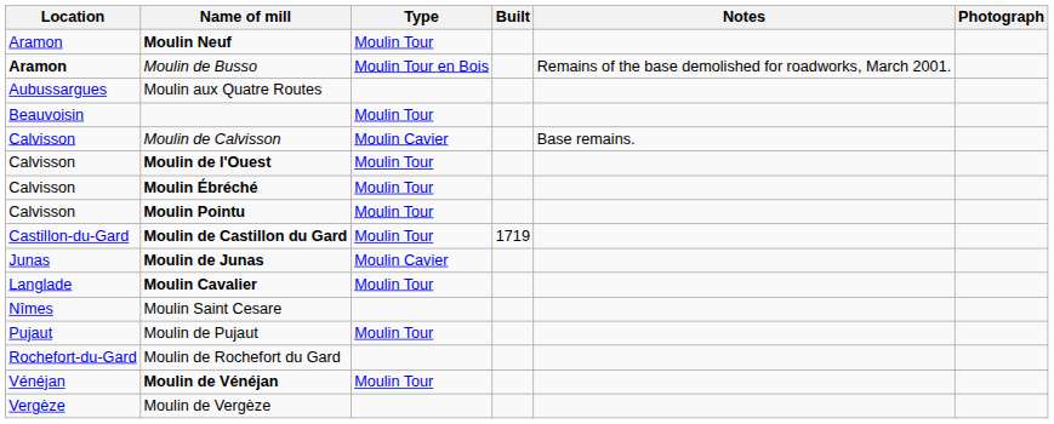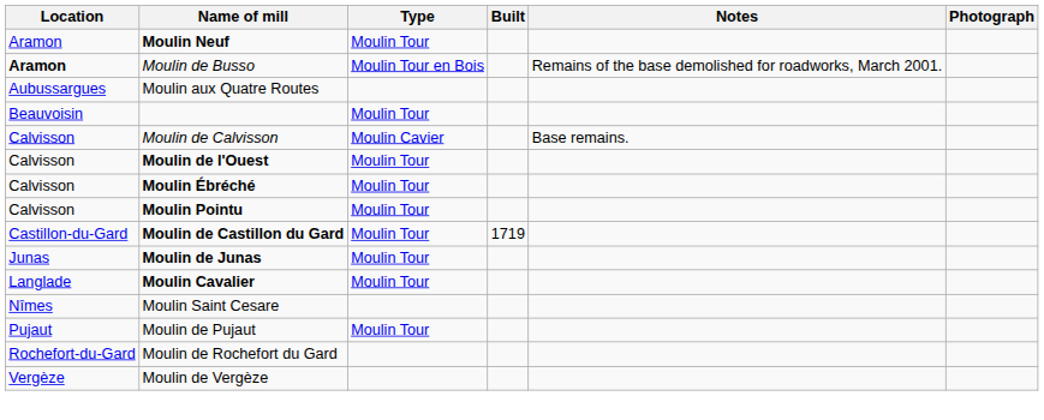Moulin de Junas | Type: Moulin Cavier -> Moulin Tour
- row: Vénéjan | Moulin de Vénéjan | Moulin Tour
